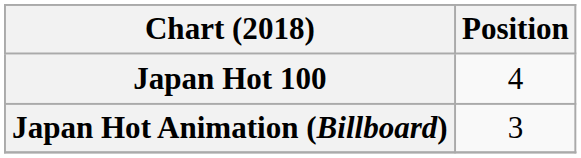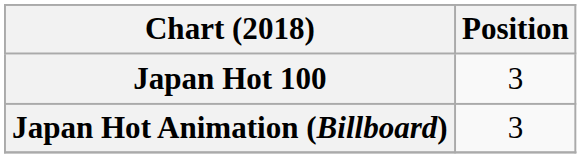Japan Hot 100 | Position: 4 -> 3
